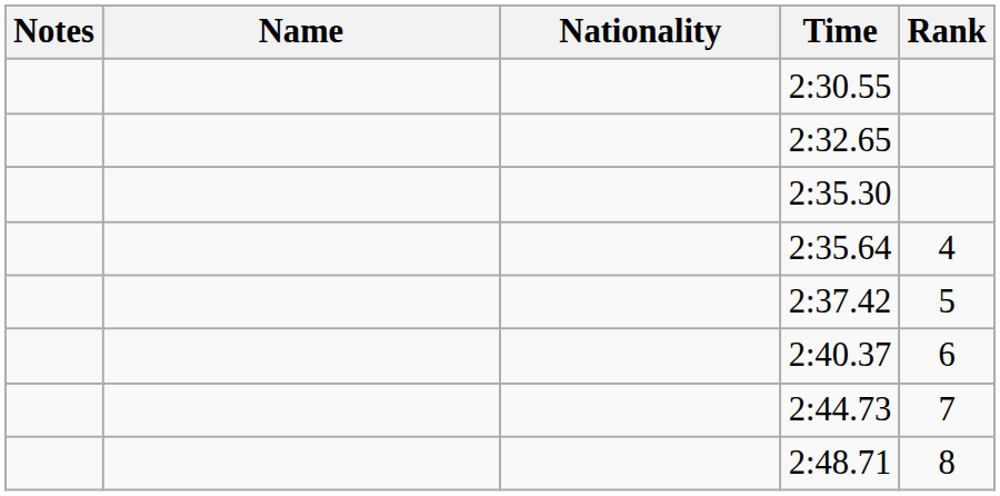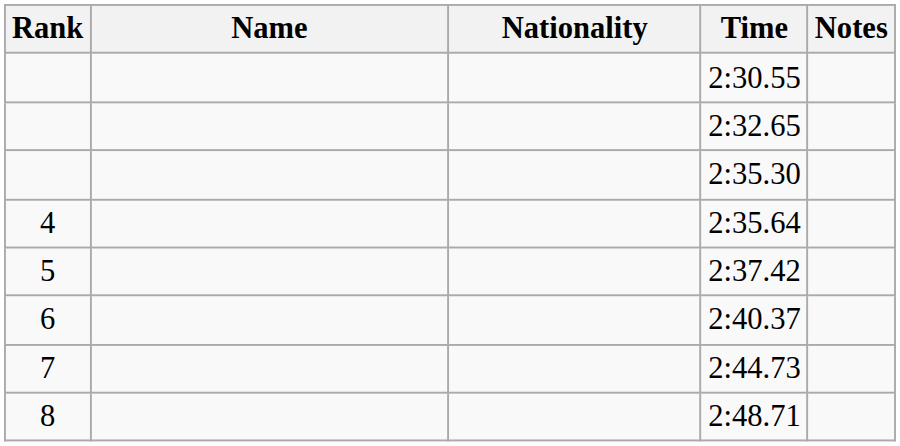columns swapped: Rank <-> Notes
